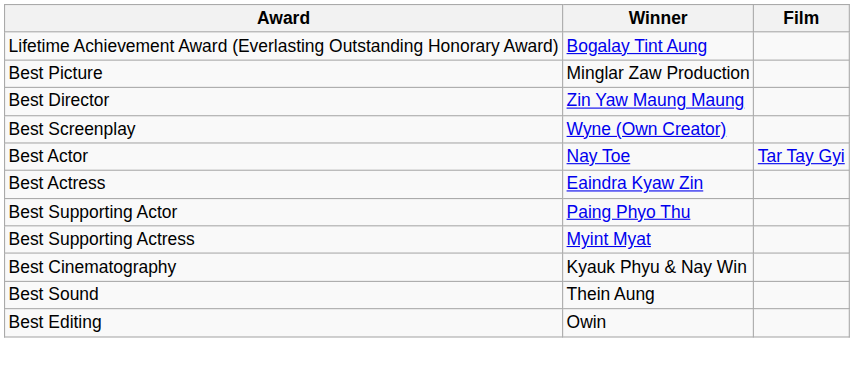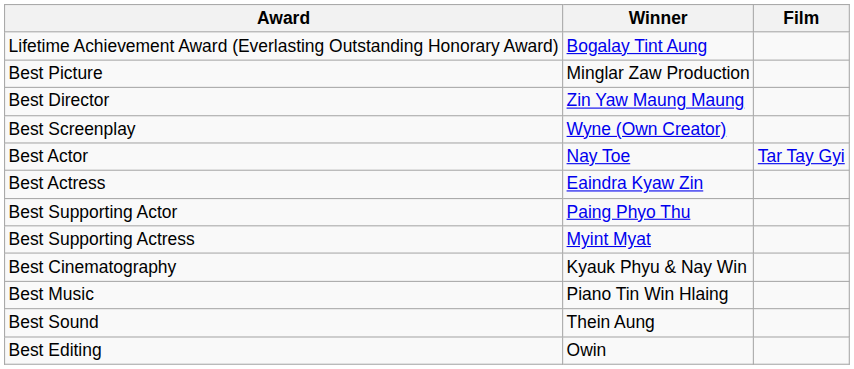+ row: Best Music | Piano Tin Win Hlaing
